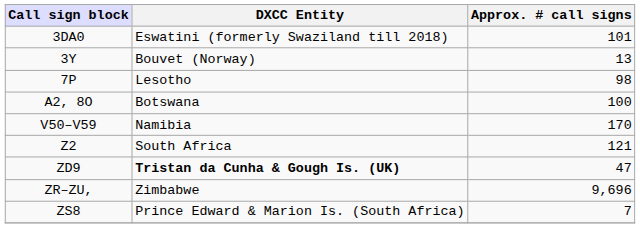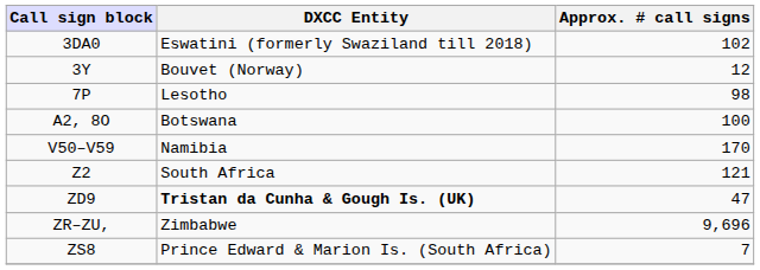3DA0 | Approx. # call signs: 101 -> 102
3Y | Approx. # call signs: 13 -> 12
